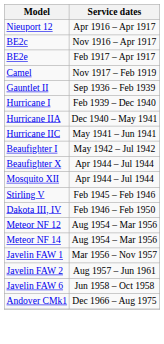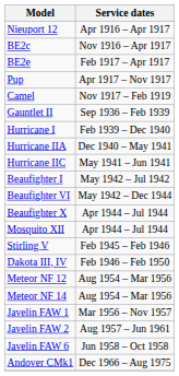+ row: Pup | Apr 1917 – Nov 1917
+ row: Beaufighter VI | May 1942 – Dec 1944
